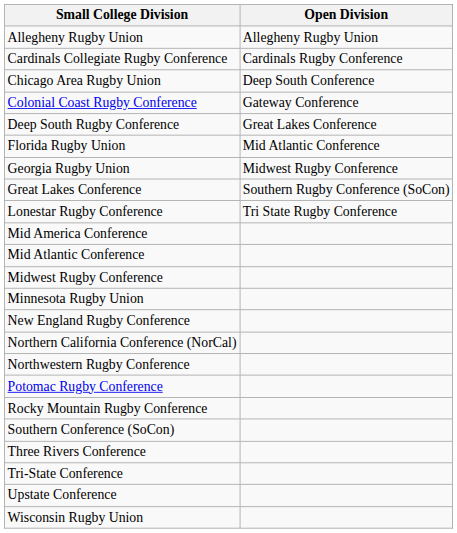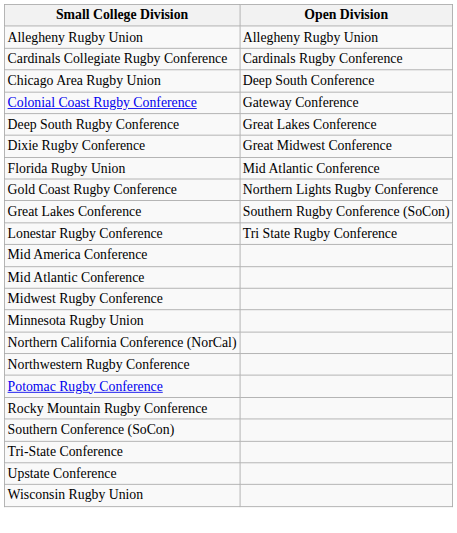+ row: Dixie Rugby Conference | Great Midwest Conference
- row: Georgia Rugby Union | Midwest Rugby Conference
+ row: Gold Coast Rugby Conference | Northern Lights Rugby Conference
- row: New England Rugby Conference
- row: Three Rivers Conference
